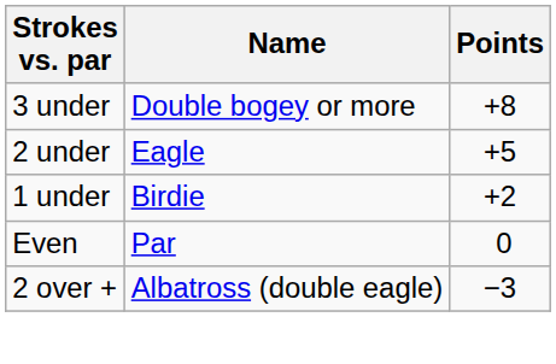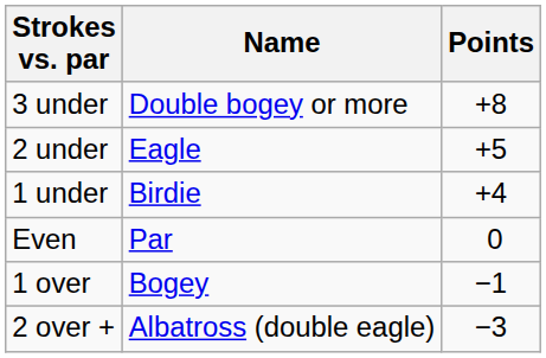1 under | Points: +2 -> +4
+ row: 1 over | Bogey | −1
